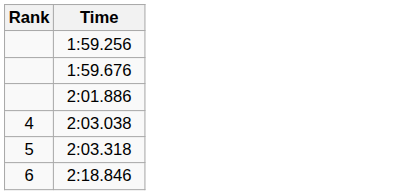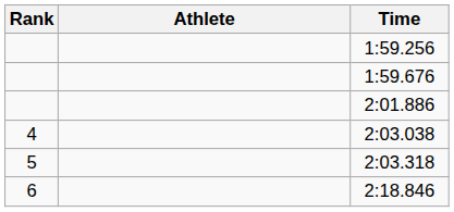+ column: Athlete
